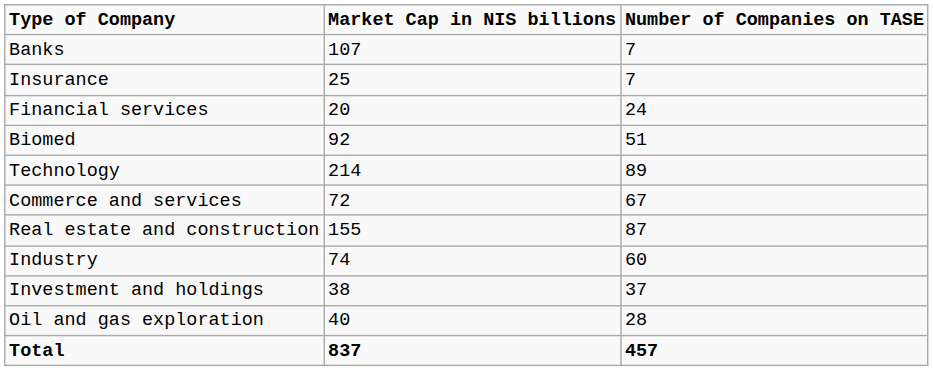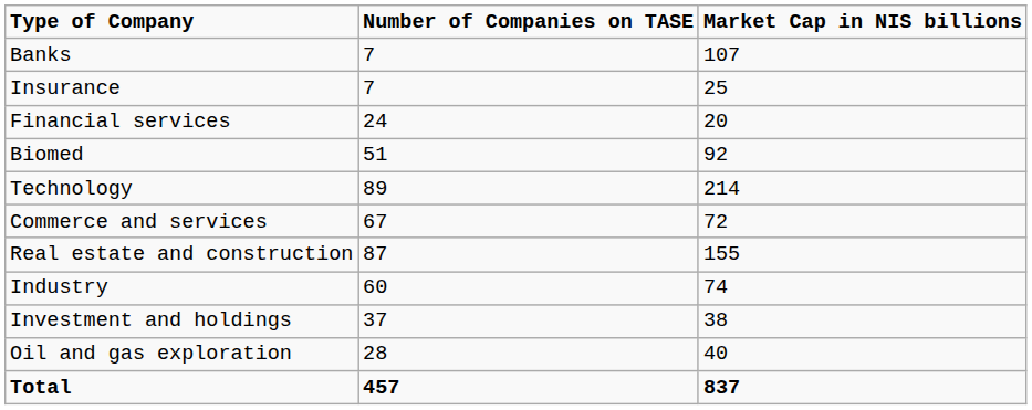columns swapped: Number of Companies on TASE <-> Market Cap in NIS billions
